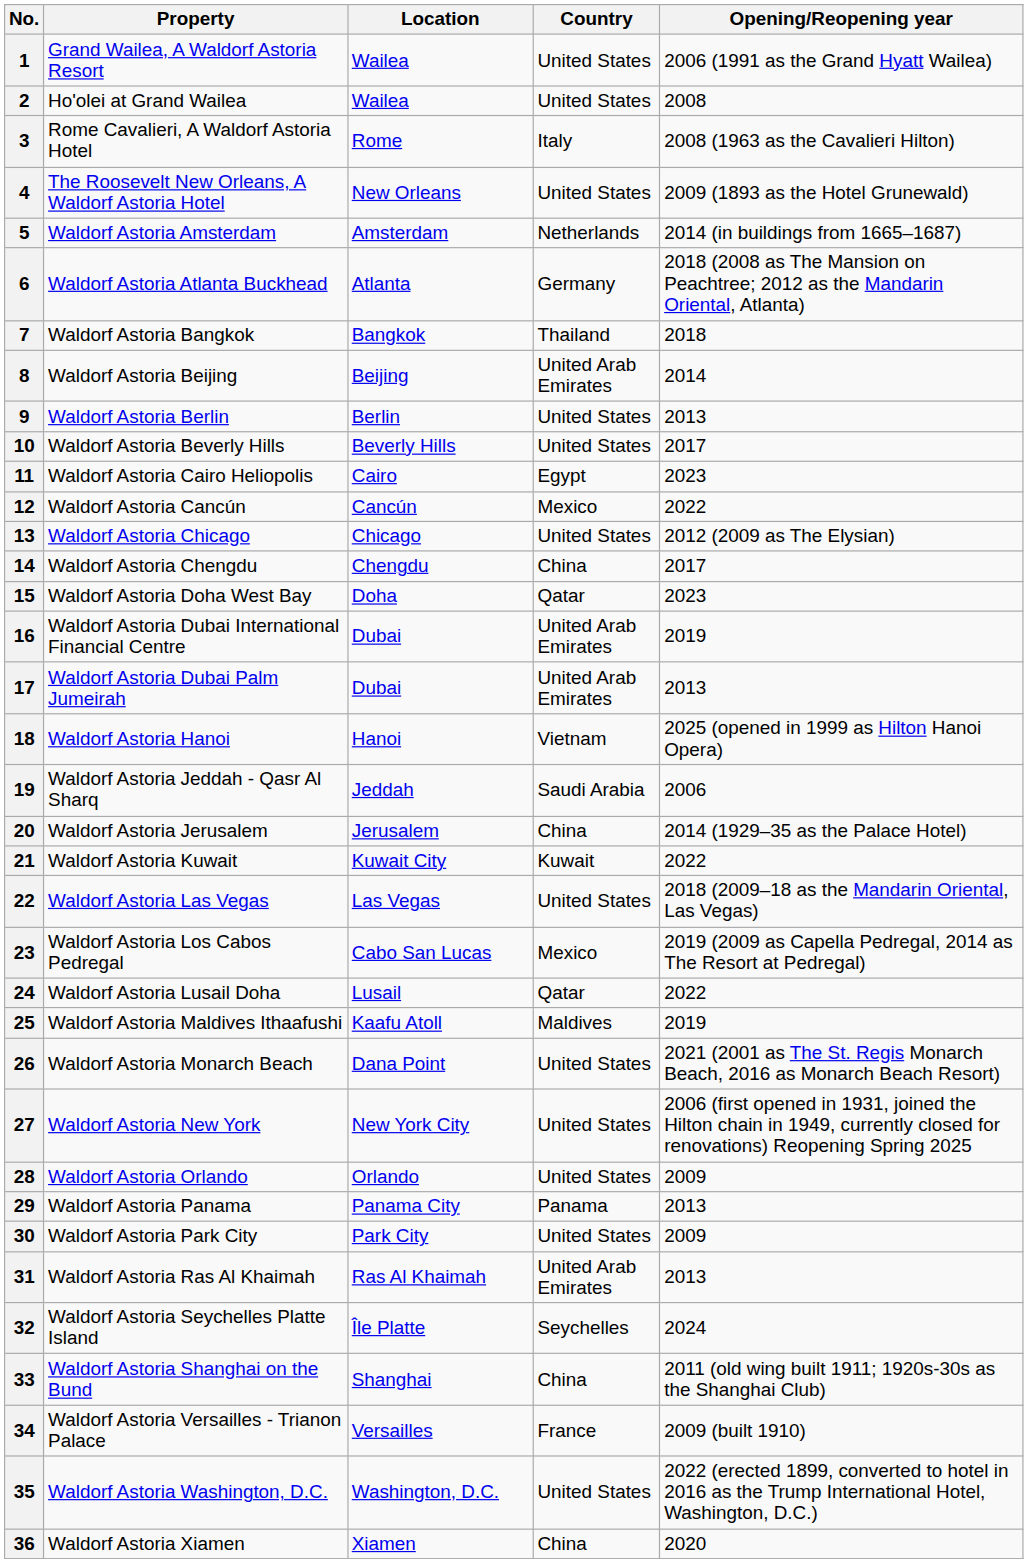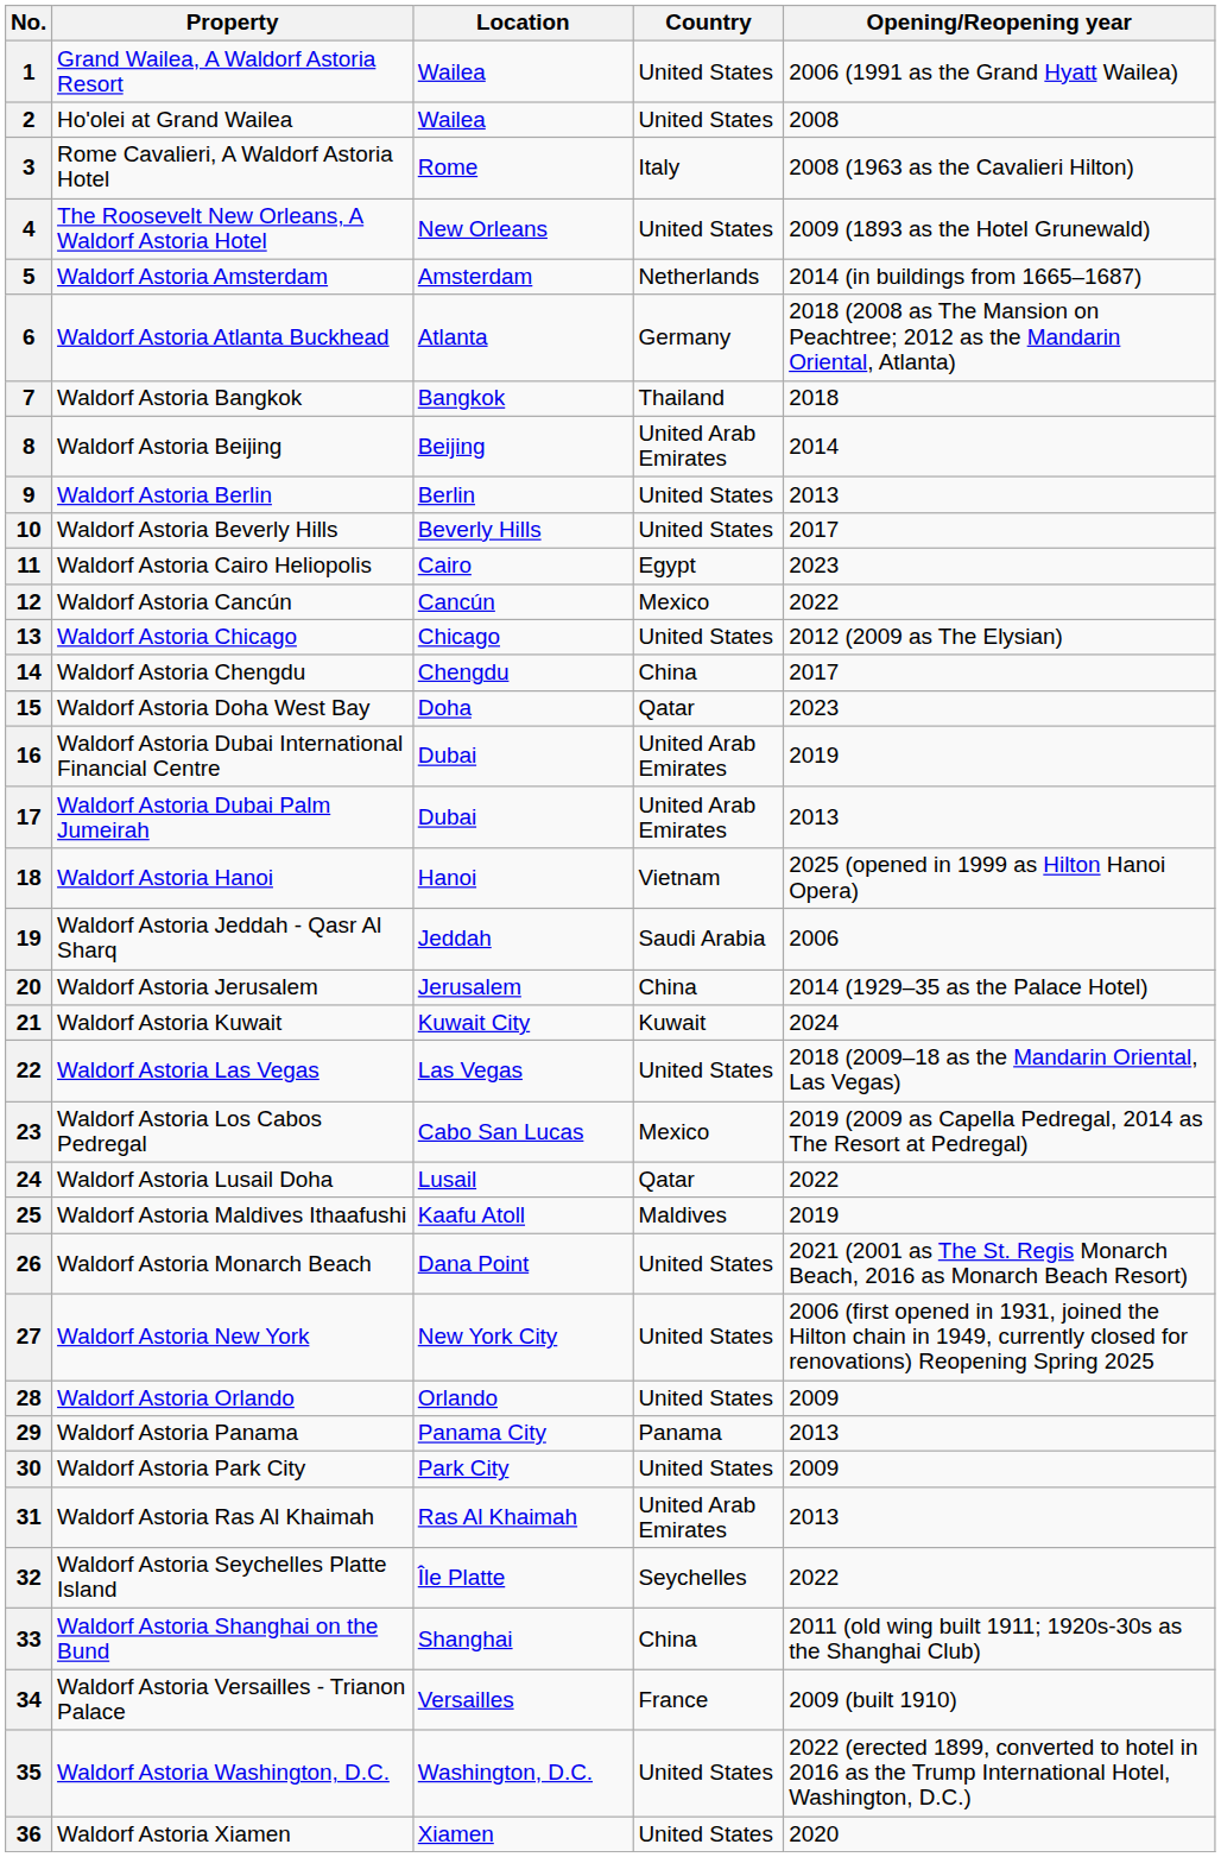21 | Opening/Reopening year: 2022 -> 2024
32 | Opening/Reopening year: 2024 -> 2022
36 | Country: China -> United States
